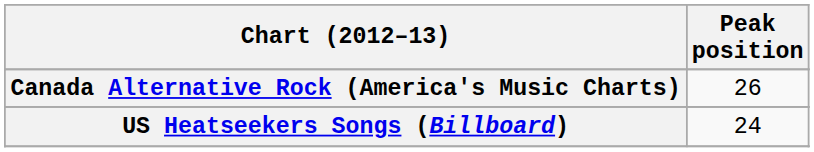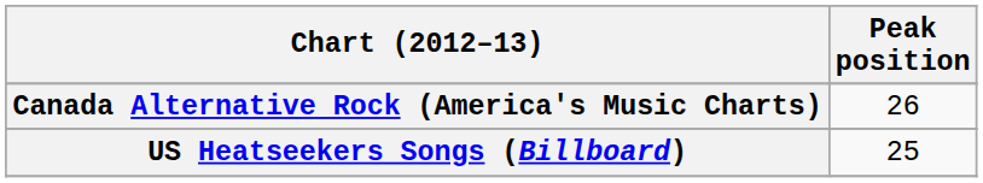US Heatseekers Songs (Billboard) | Peak position: 24 -> 25
